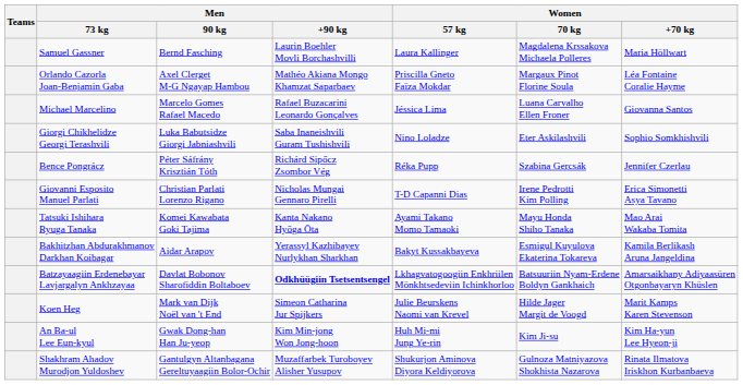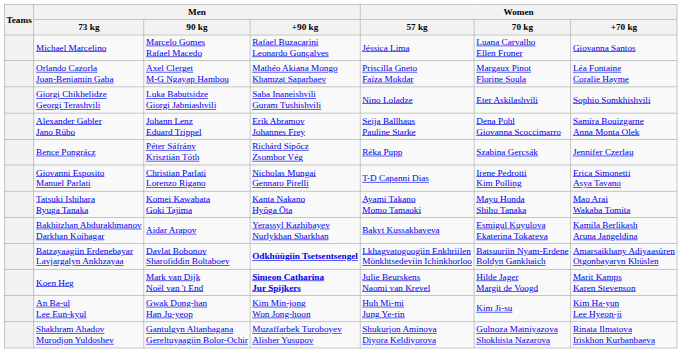- row: Samuel Gassner | Bernd Fasching | Laurin Boehler Movli Borchashvilli | Laura Kallinger | Magdalena Krssakova Michaela Polleres | Maria Höllwart
rows swapped: Michael Marcelino <-> Orlando Cazorla Joan-Benjamin Gaba
+ row: Alexander Gabler Jano Rübo | Johann Lenz Eduard Trippel | Erik Abramov Johannes Frey | Seija Ballhaus Pauline Starke | Dena Pohl Giovanna Scoccimarro | Samira Bouizgarne Anna Monta Olek
Koen Heg | Men / +90 kg: normal -> bold
